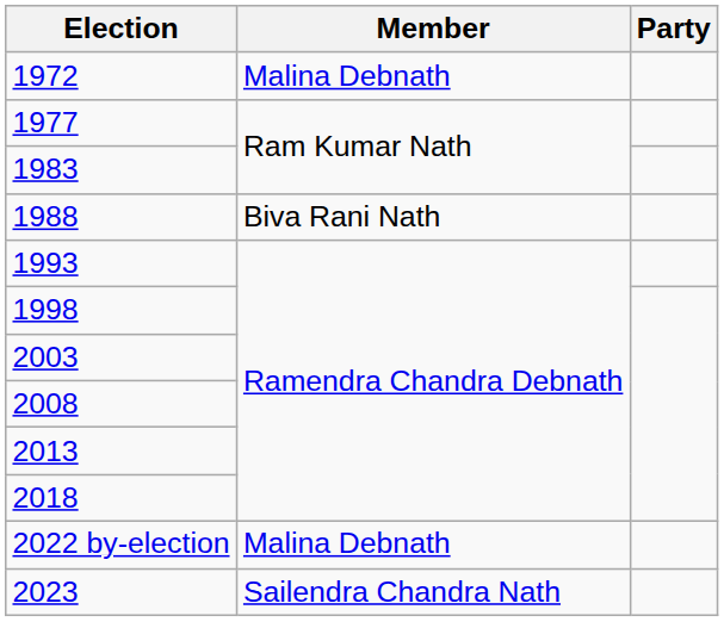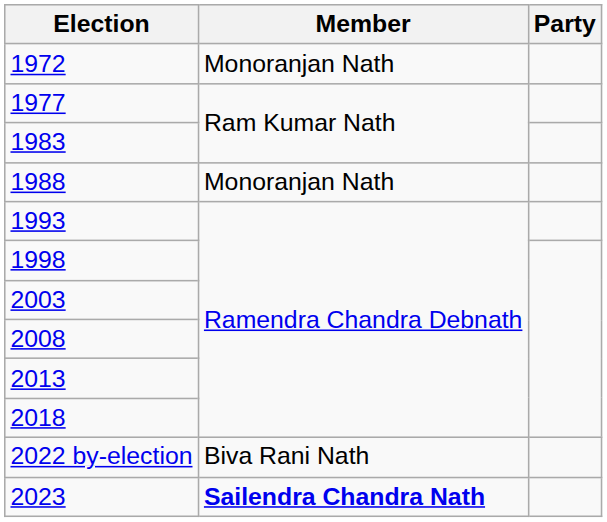1972 | Member: Malina Debnath -> Monoranjan Nath
1988 | Member: Biva Rani Nath -> Monoranjan Nath
2022 by-election | Member: Malina Debnath -> Biva Rani Nath
2023 | Member: normal -> bold
